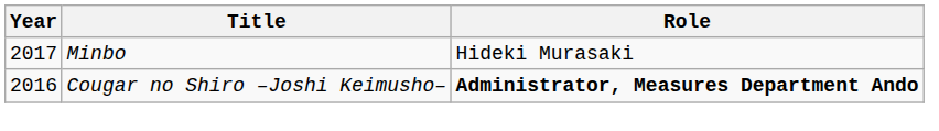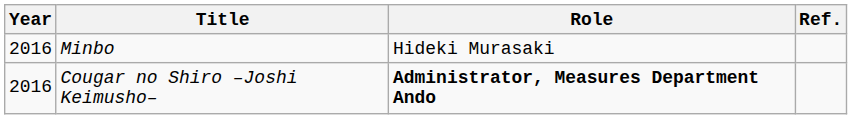+ column: Ref.
Minbo | Year: 2017 -> 2016
